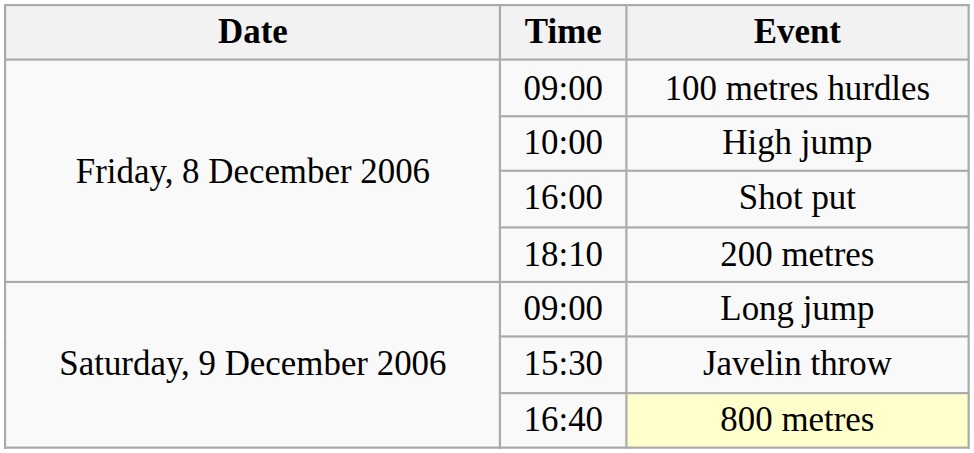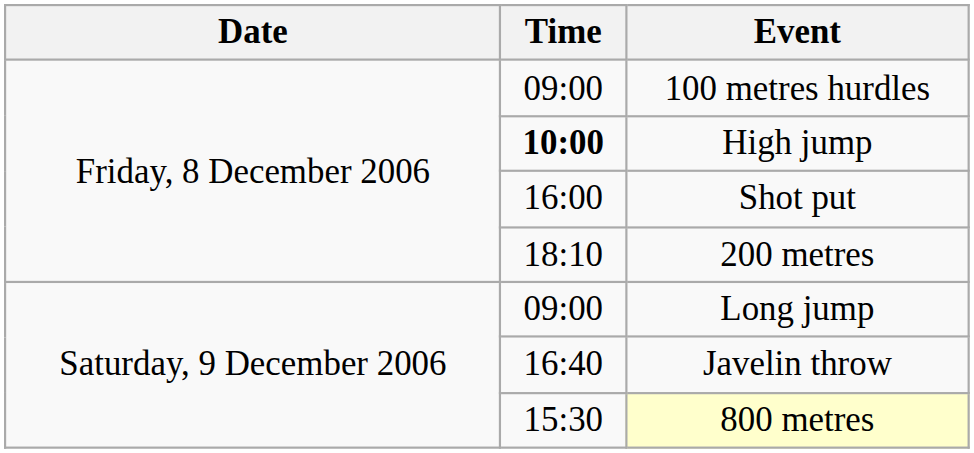High jump | Time: normal -> bold
Javelin throw | Time: 15:30 -> 16:40
800 metres | Time: 16:40 -> 15:30
